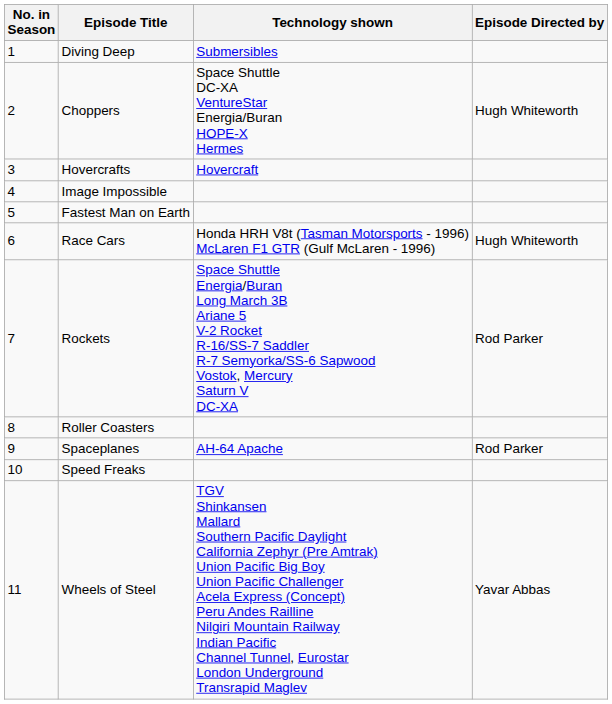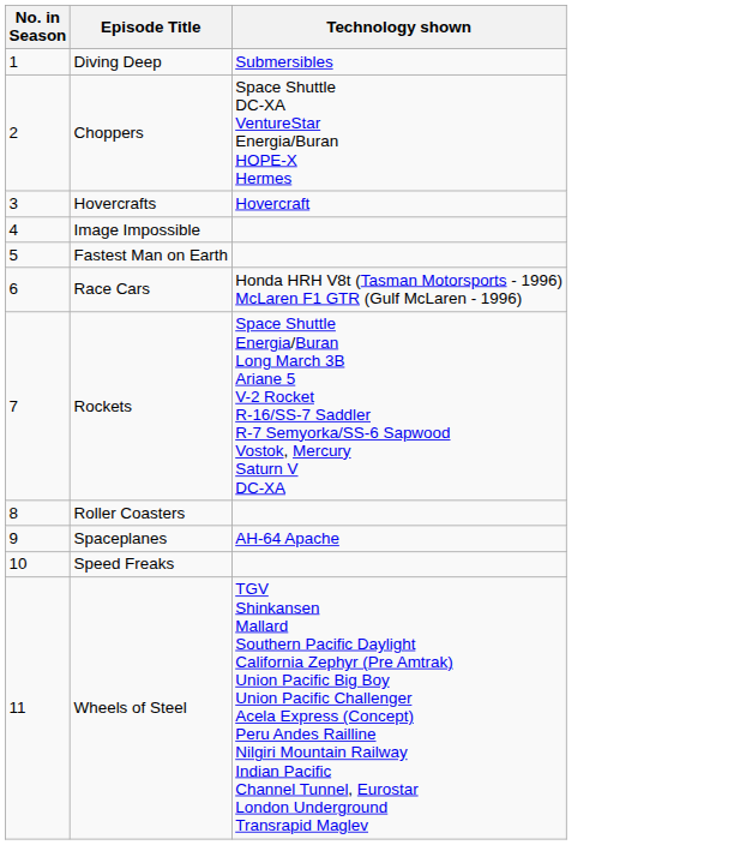- column: Episode Directed by | Hugh Whiteworth | Hugh Whiteworth | Rod Parker | Rod Parker | Yavar Abbas
